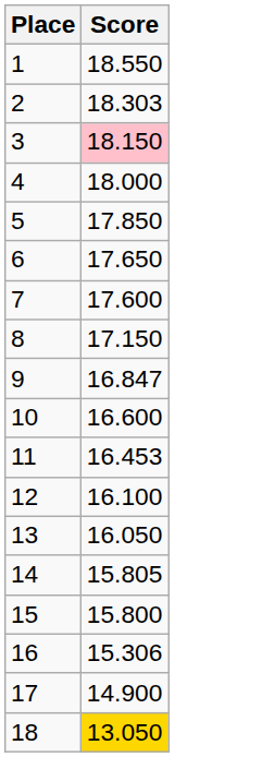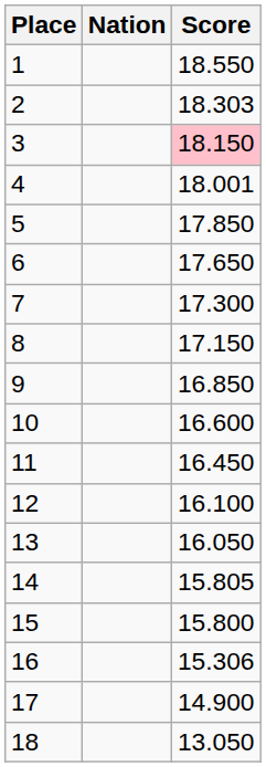+ column: Nation
4 | Score: 18.000 -> 18.001
7 | Score: 17.600 -> 17.300
9 | Score: 16.847 -> 16.850
11 | Score: 16.453 -> 16.450
18 | Score: gold background -> no background
